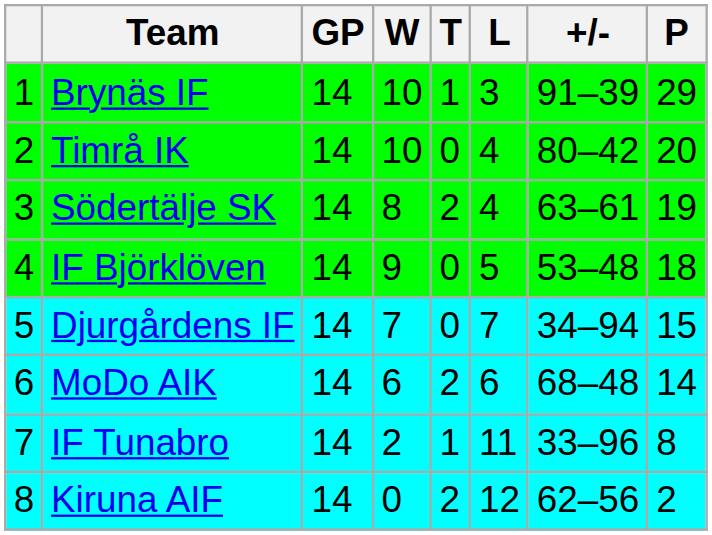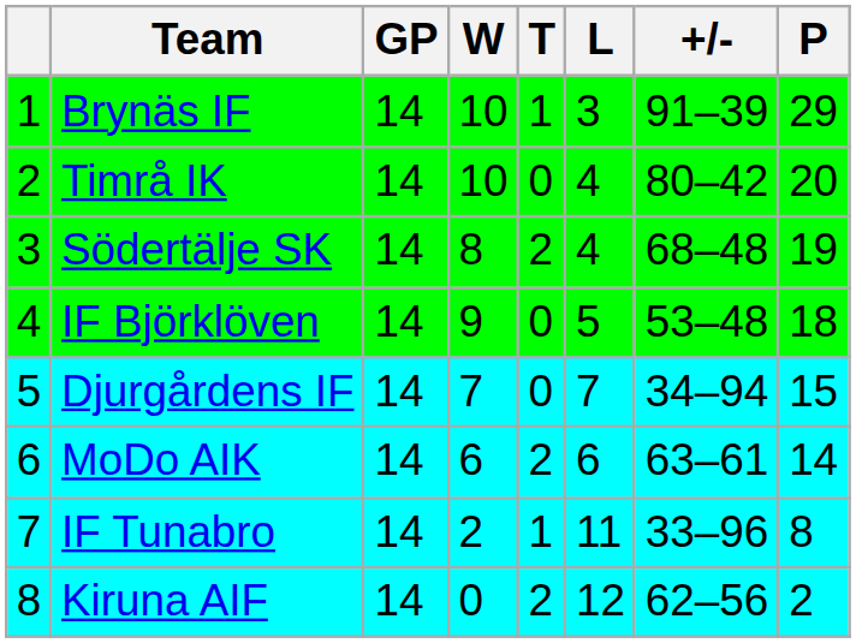Södertälje SK | +/-: 63–61 -> 68–48
MoDo AIK | +/-: 68–48 -> 63–61
